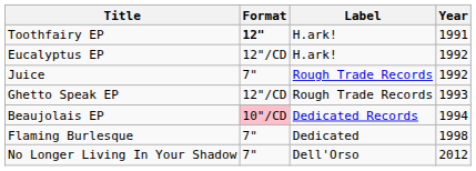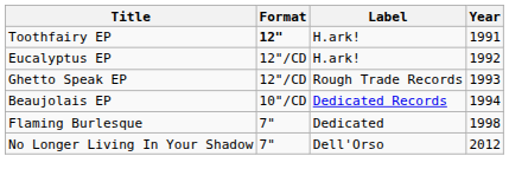- row: Juice | 7" | Rough Trade Records | 1992
Beaujolais EP | Format: pink background -> no background
